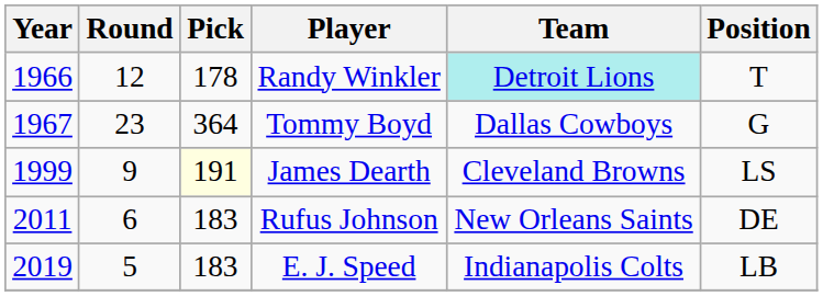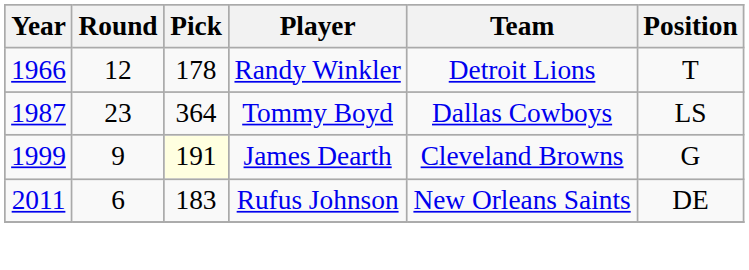Randy Winkler | Team: paleturquoise background -> no background
Tommy Boyd | Year: 1967 -> 1987
Tommy Boyd | Position: G -> LS
James Dearth | Position: LS -> G
- row: 2019 | 5 | 183 | E. J. Speed | Indianapolis Colts | LB
